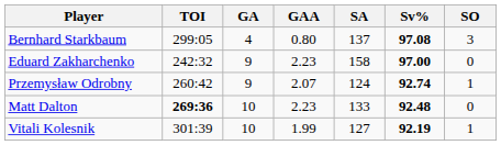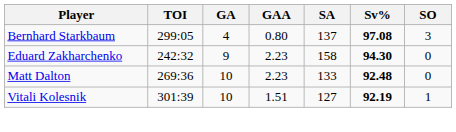Eduard Zakharchenko | Sv%: 97.00 -> 94.30
- row: Przemysław Odrobny | 260:42 | 9 | 2.07 | 124 | 92.74 | 1
Matt Dalton | TOI: bold -> normal
Vitali Kolesnik | GAA: 1.99 -> 1.51
